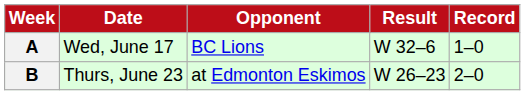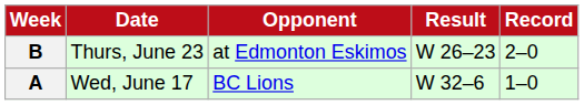rows swapped: A <-> B
